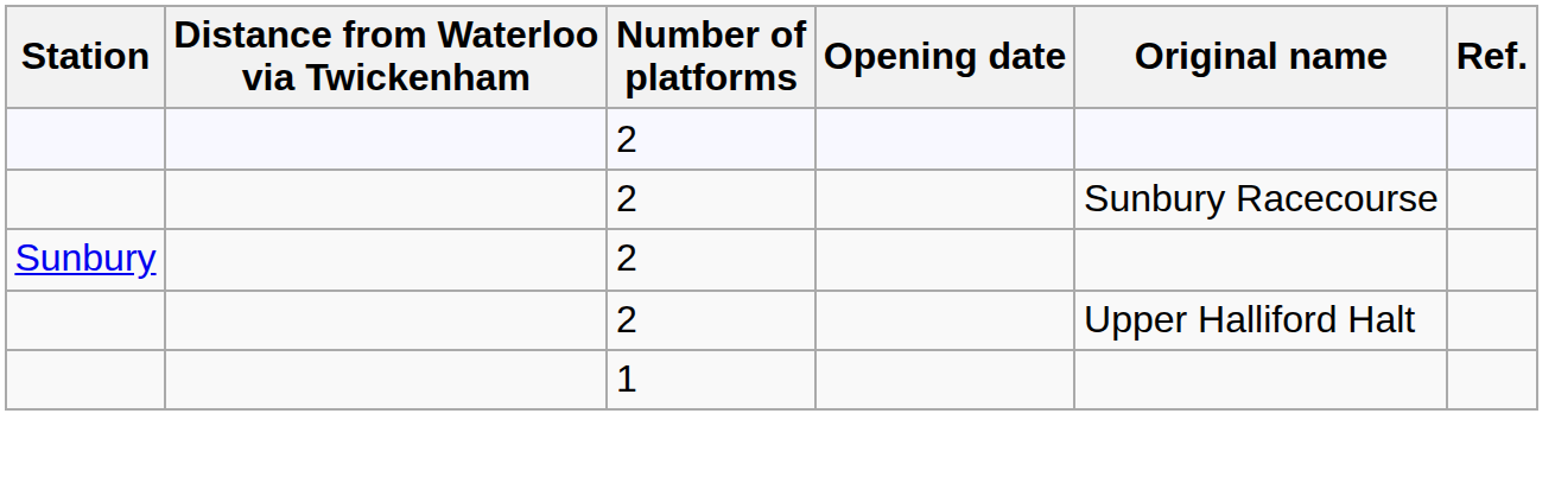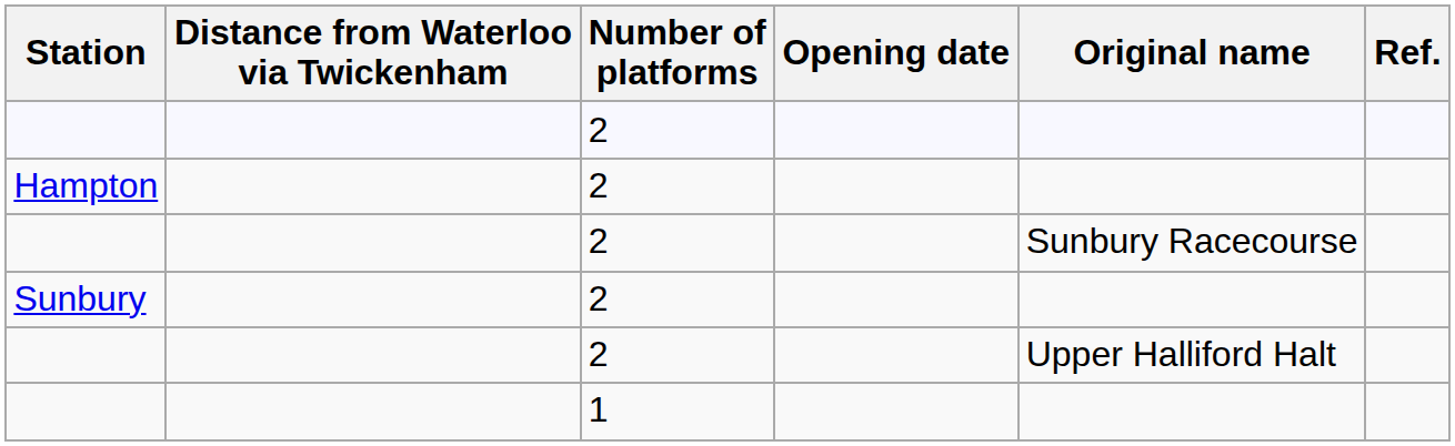+ row: Hampton | 2
